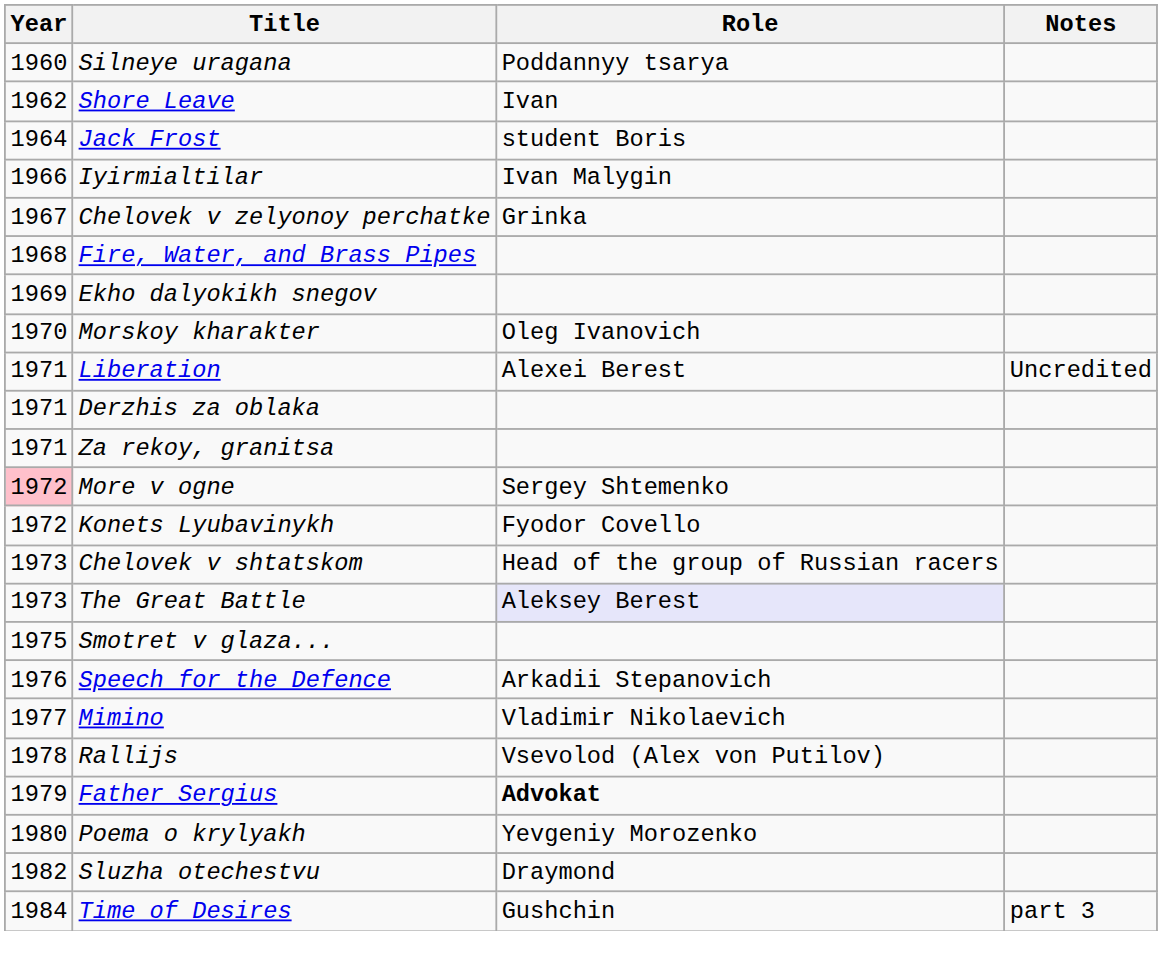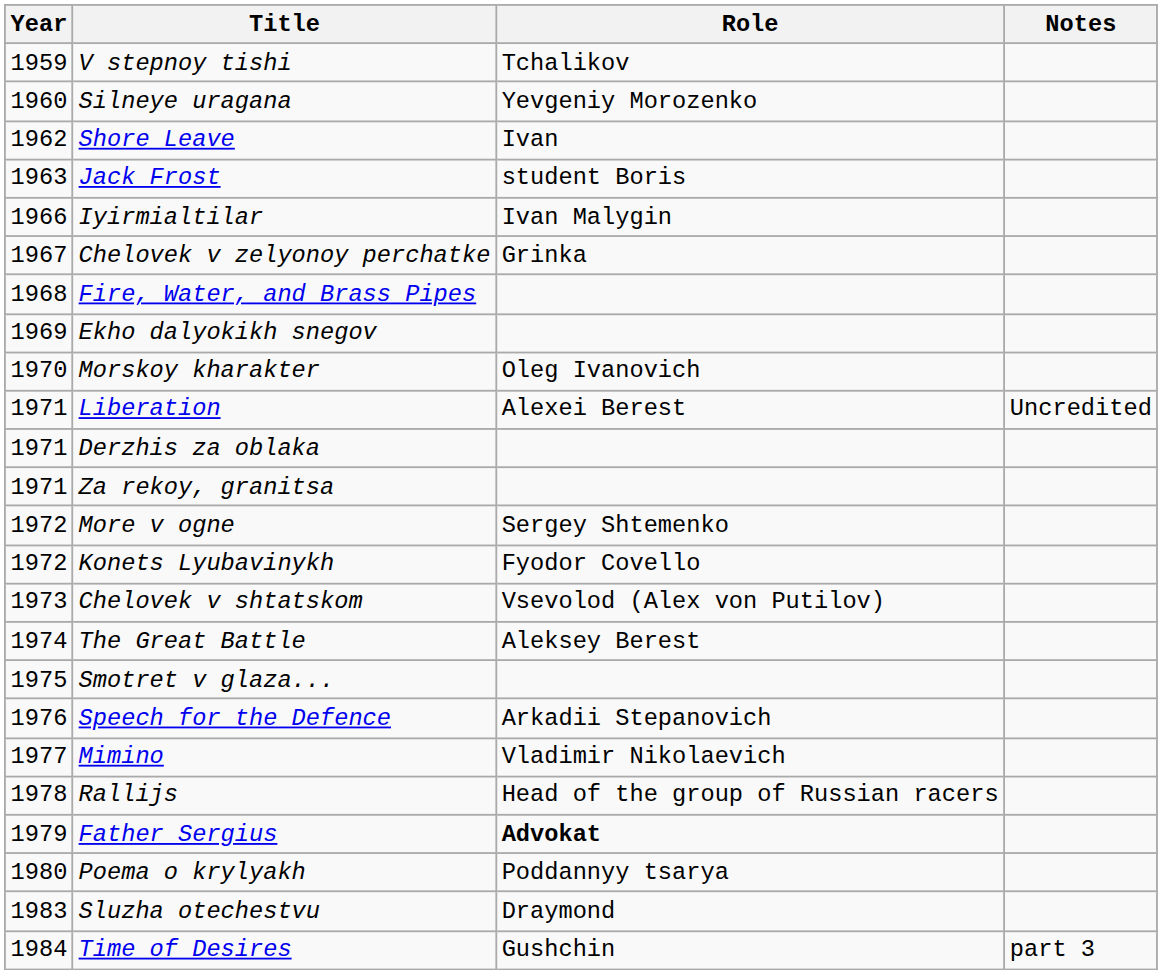+ row: 1959 | V stepnoy tishi | Tchalikov
Silneye uragana | Role: Poddannyy tsarya -> Yevgeniy Morozenko
Jack Frost | Year: 1964 -> 1963
More v ogne | Year: pink background -> no background
Chelovek v shtatskom | Role: Head of the group of Russian racers -> Vsevolod (Alex von Putilov)
The Great Battle | Year: 1973 -> 1974
The Great Battle | Role: lavender background -> no background
Rallijs | Role: Vsevolod (Alex von Putilov) -> Head of the group of Russian racers
Poema o krylyakh | Role: Yevgeniy Morozenko -> Poddannyy tsarya
Sluzha otechestvu | Year: 1982 -> 1983
